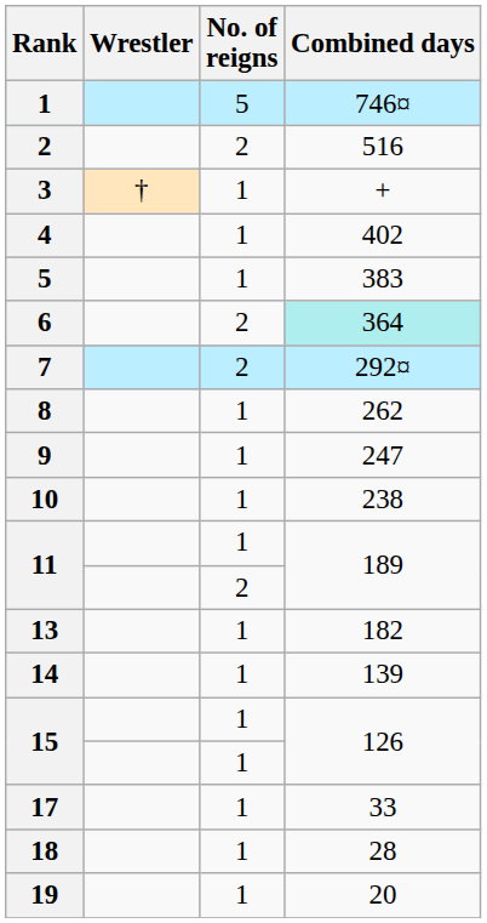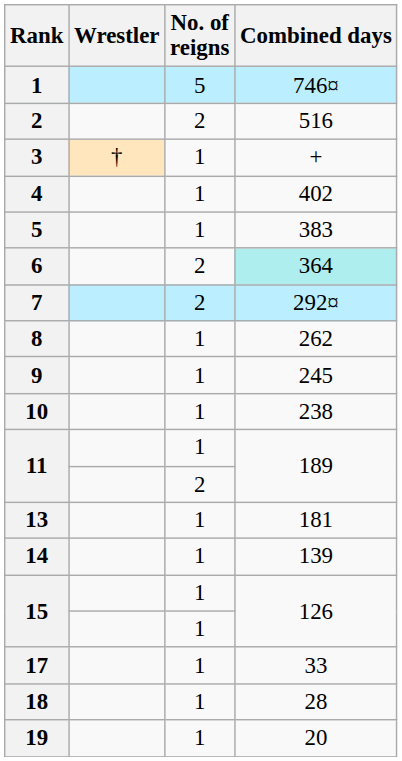9 | Combined days: 247 -> 245
13 | Combined days: 182 -> 181
